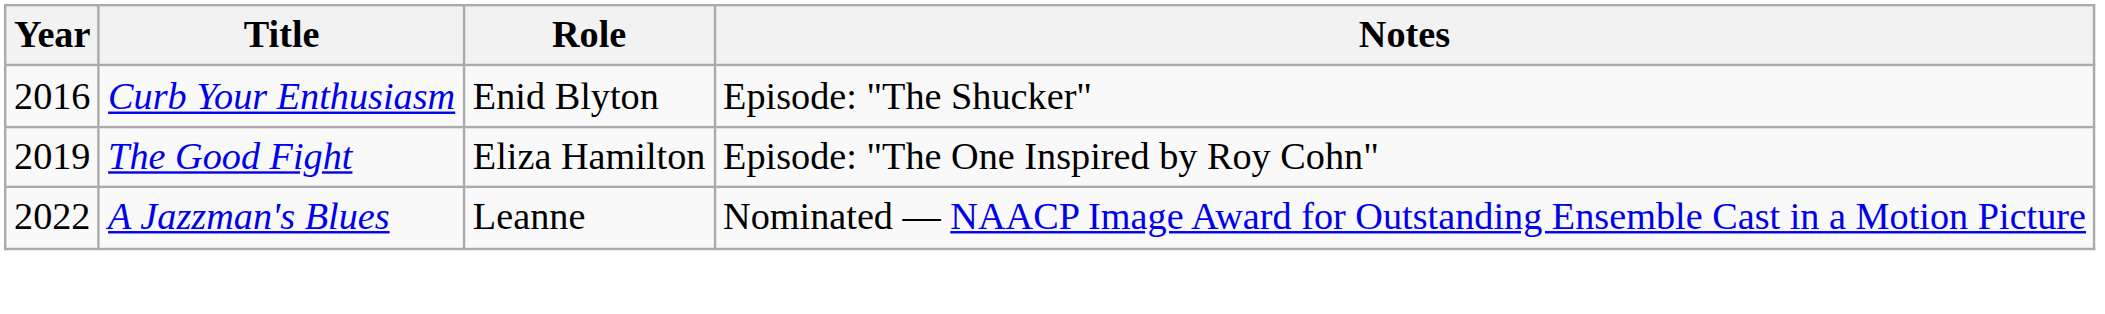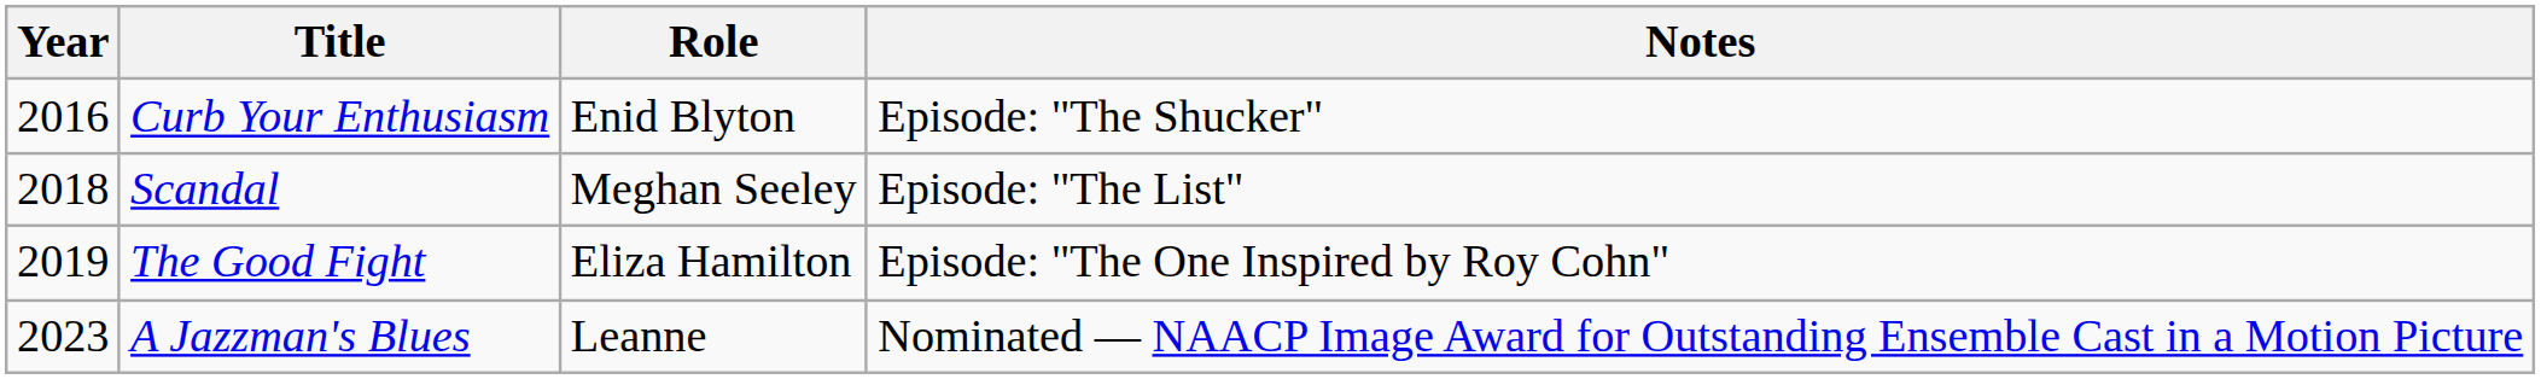+ row: 2018 | Scandal | Meghan Seeley | Episode: "The List"
A Jazzman's Blues | Year: 2022 -> 2023
